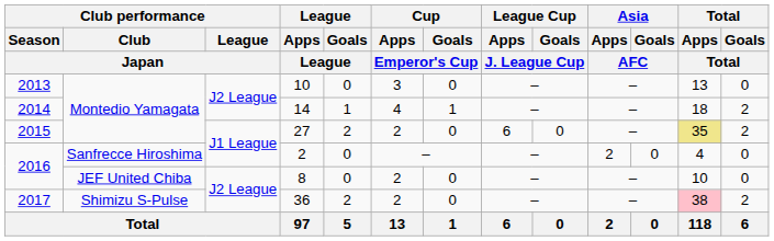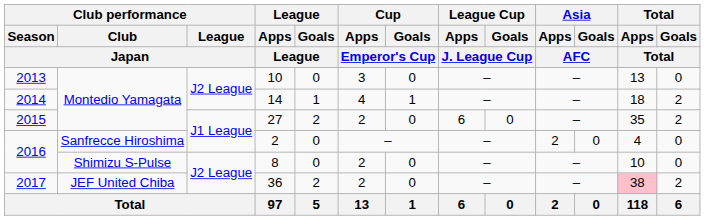27 | Total / Apps / Total: khaki background -> no background
8 | Club performance / Club / Japan: JEF United Chiba -> Shimizu S-Pulse
36 | Club performance / Club / Japan: Shimizu S-Pulse -> JEF United Chiba
